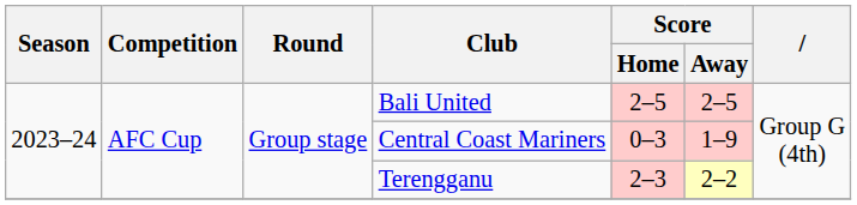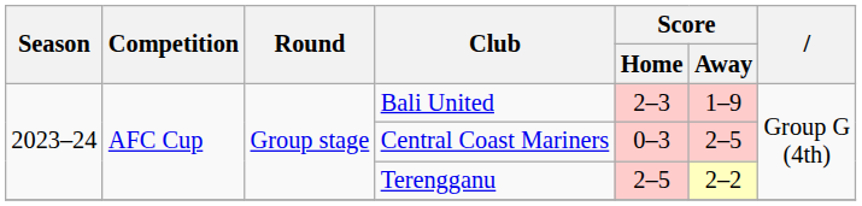Bali United | Score / Home: 2–5 -> 2–3
Bali United | Score / Away: 2–5 -> 1–9
Central Coast Mariners | Score / Away: 1–9 -> 2–5
Terengganu | Score / Home: 2–3 -> 2–5
